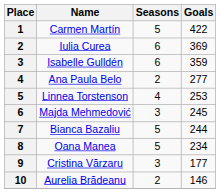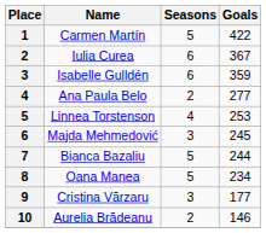Iulia Curea | Goals: 369 -> 367
